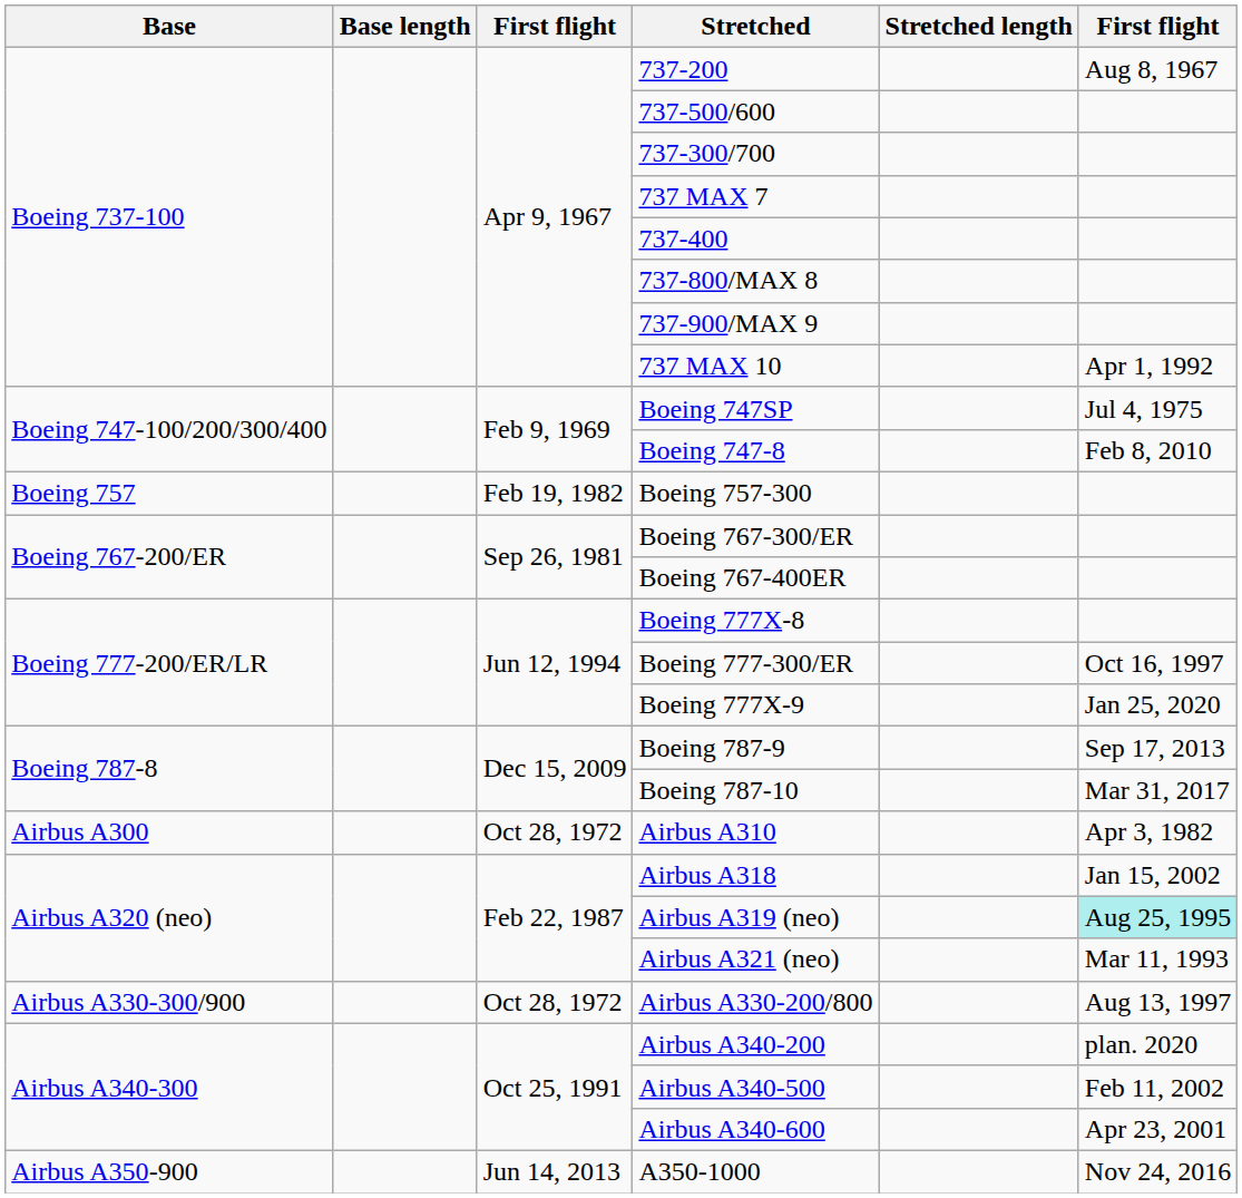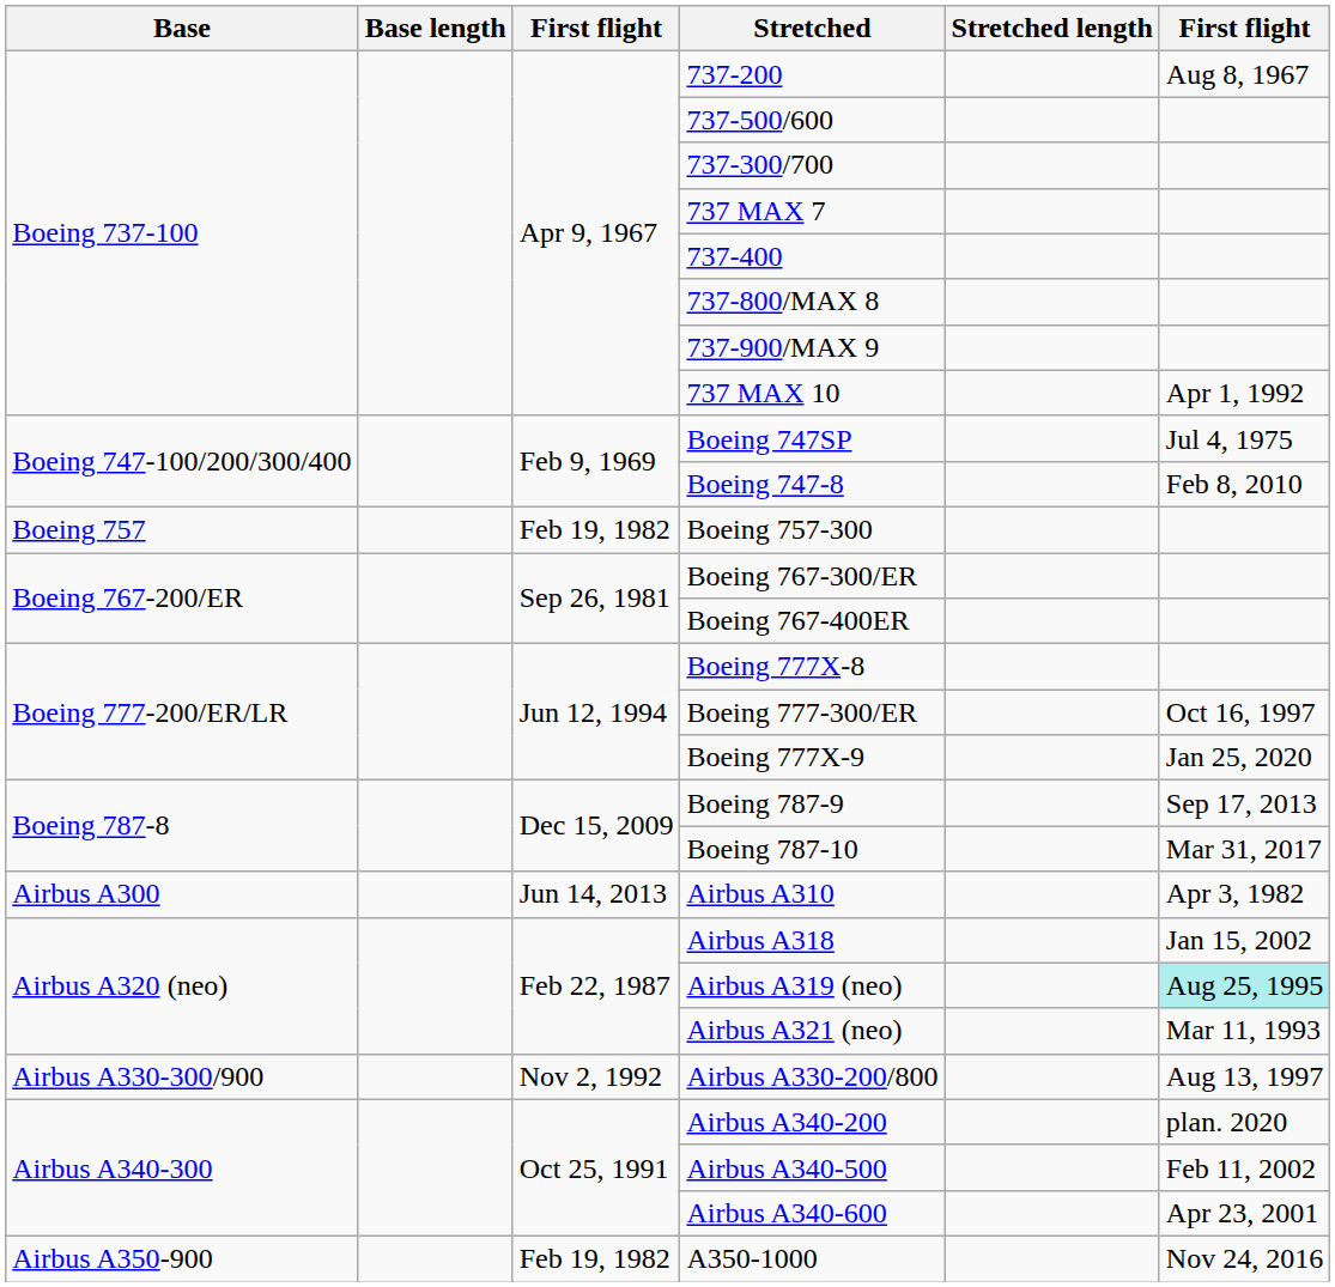Airbus A310 | column 3: Oct 28, 1972 -> Jun 14, 2013
Airbus A330-200/800 | column 3: Oct 28, 1972 -> Nov 2, 1992
A350-1000 | column 3: Jun 14, 2013 -> Feb 19, 1982
